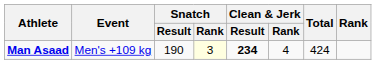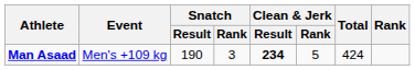Man Asaad | Snatch / Rank: lightyellow background -> no background
Man Asaad | Clean & Jerk / Rank: 4 -> 5
